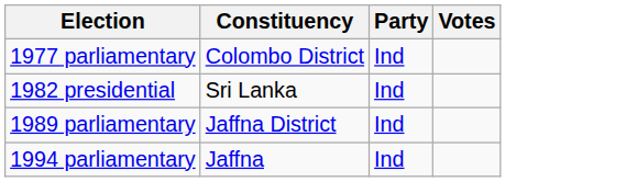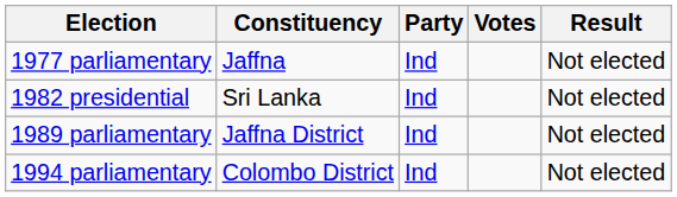+ column: Result | Not elected | Not elected | Not elected | Not elected
1977 parliamentary | Constituency: Colombo District -> Jaffna
1994 parliamentary | Constituency: Jaffna -> Colombo District
